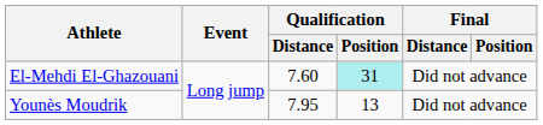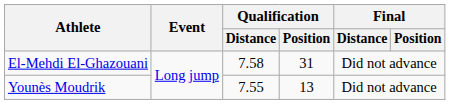El-Mehdi El-Ghazouani | Qualification / Distance: 7.60 -> 7.58
El-Mehdi El-Ghazouani | Qualification / Position: paleturquoise background -> no background
Younès Moudrik | Qualification / Distance: 7.95 -> 7.55
